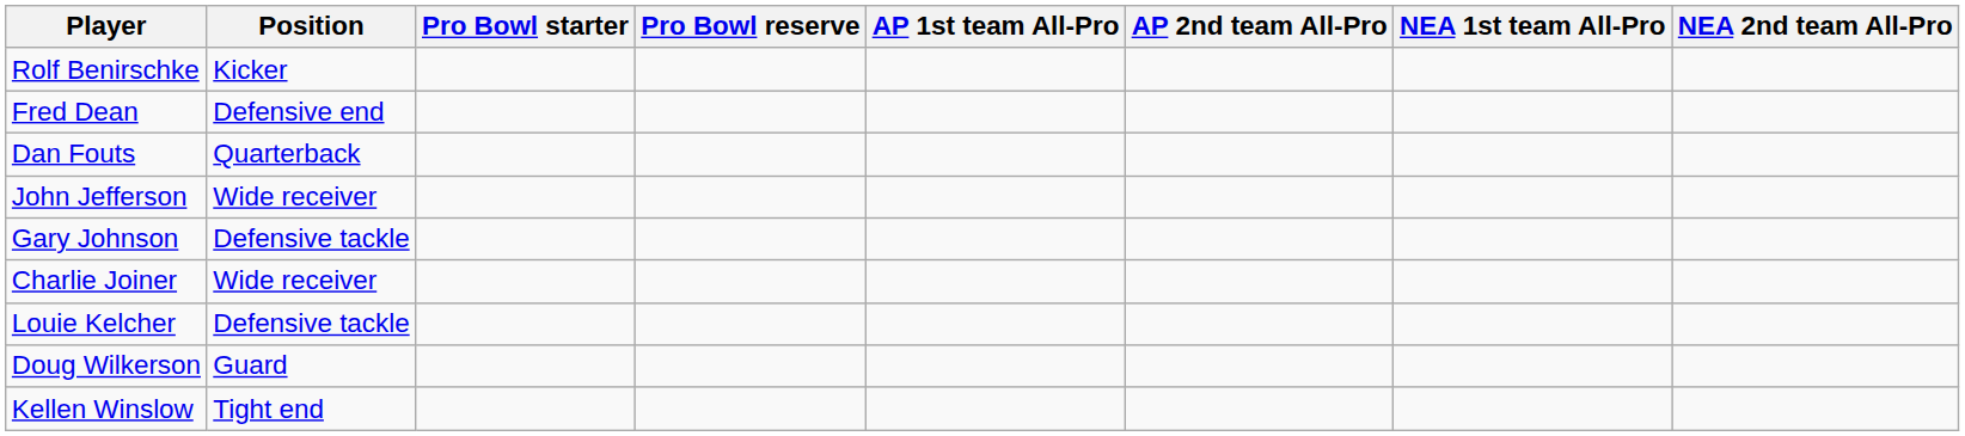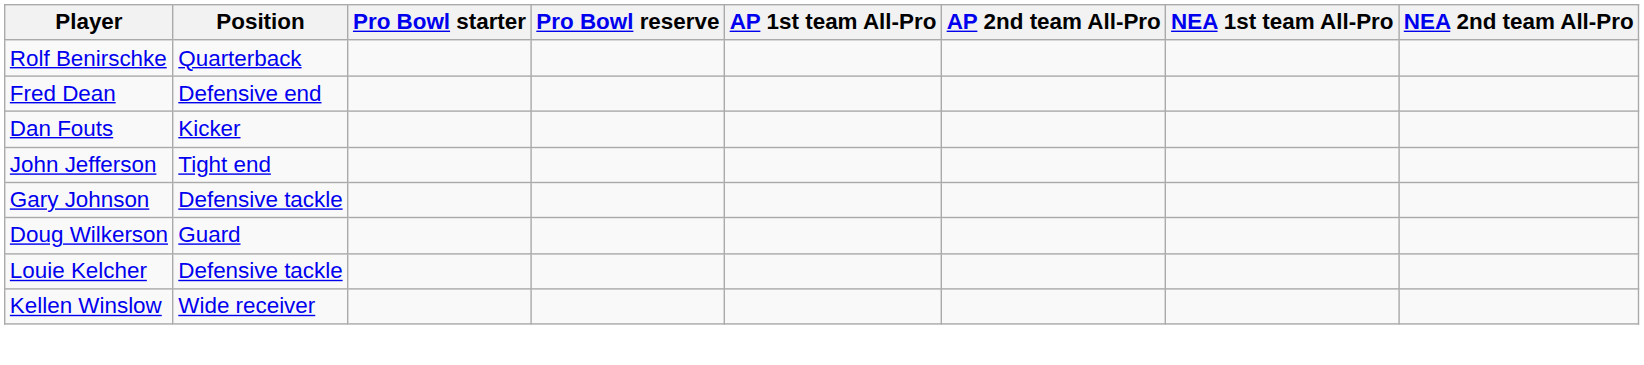Rolf Benirschke | Position: Kicker -> Quarterback
Dan Fouts | Position: Quarterback -> Kicker
John Jefferson | Position: Wide receiver -> Tight end
- row: Charlie Joiner | Wide receiver
rows swapped: Louie Kelcher <-> Doug Wilkerson
Kellen Winslow | Position: Tight end -> Wide receiver
